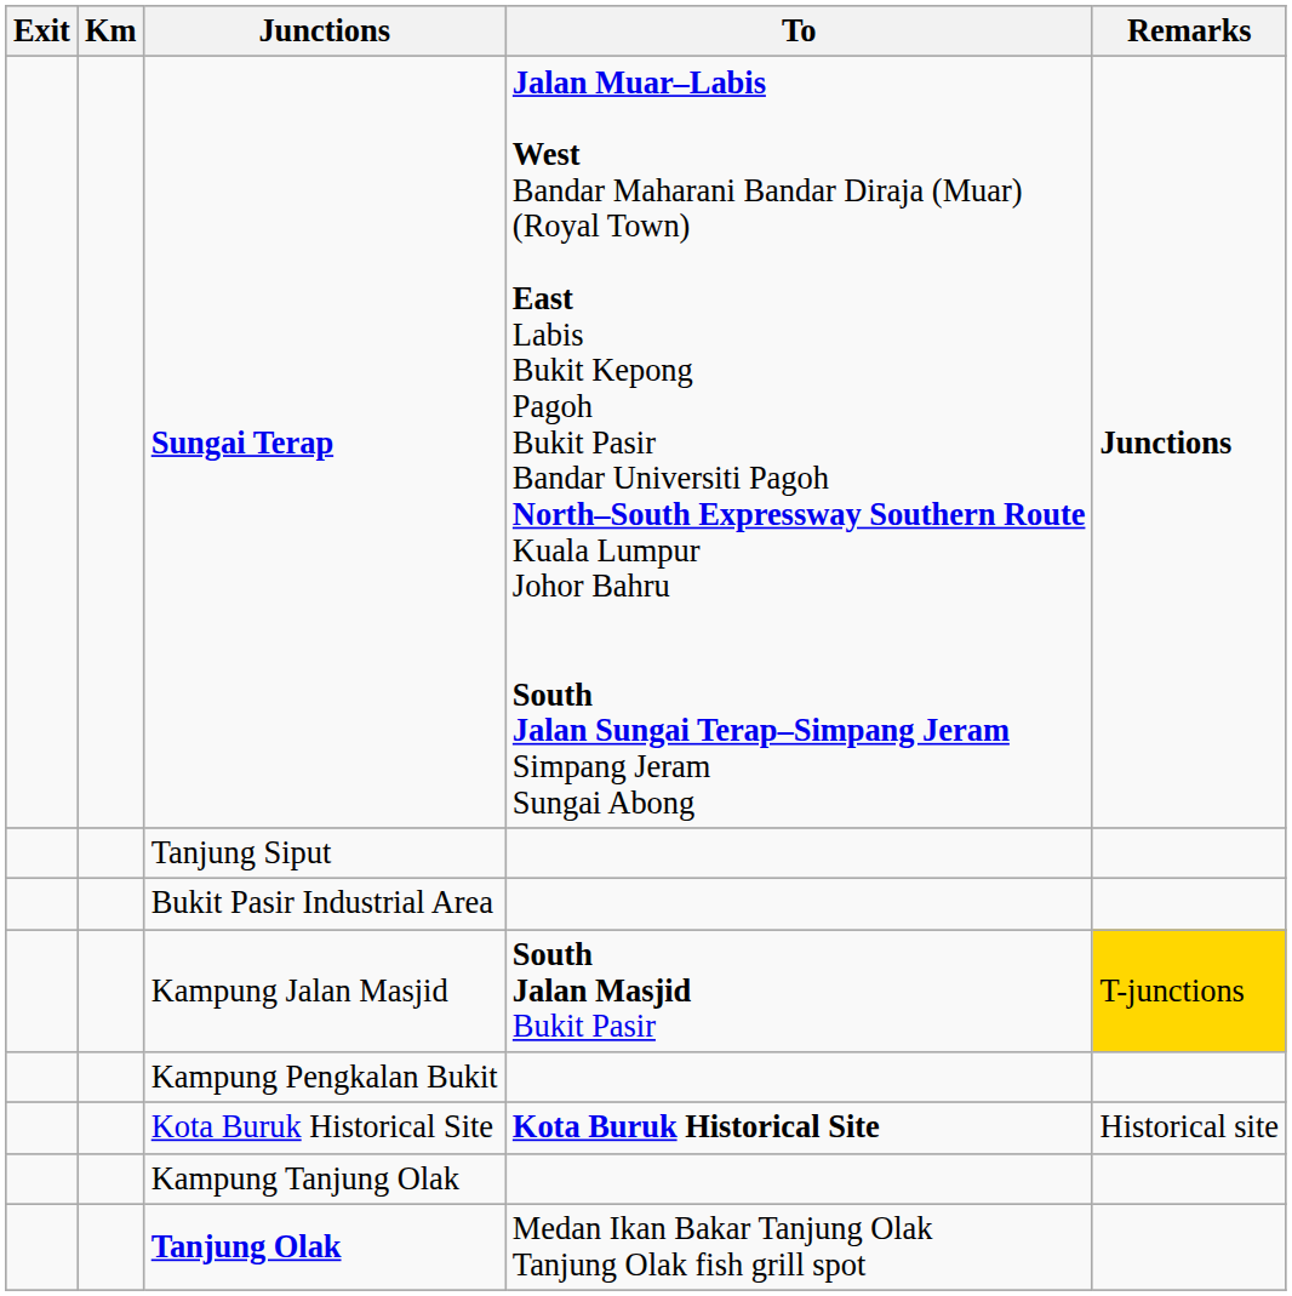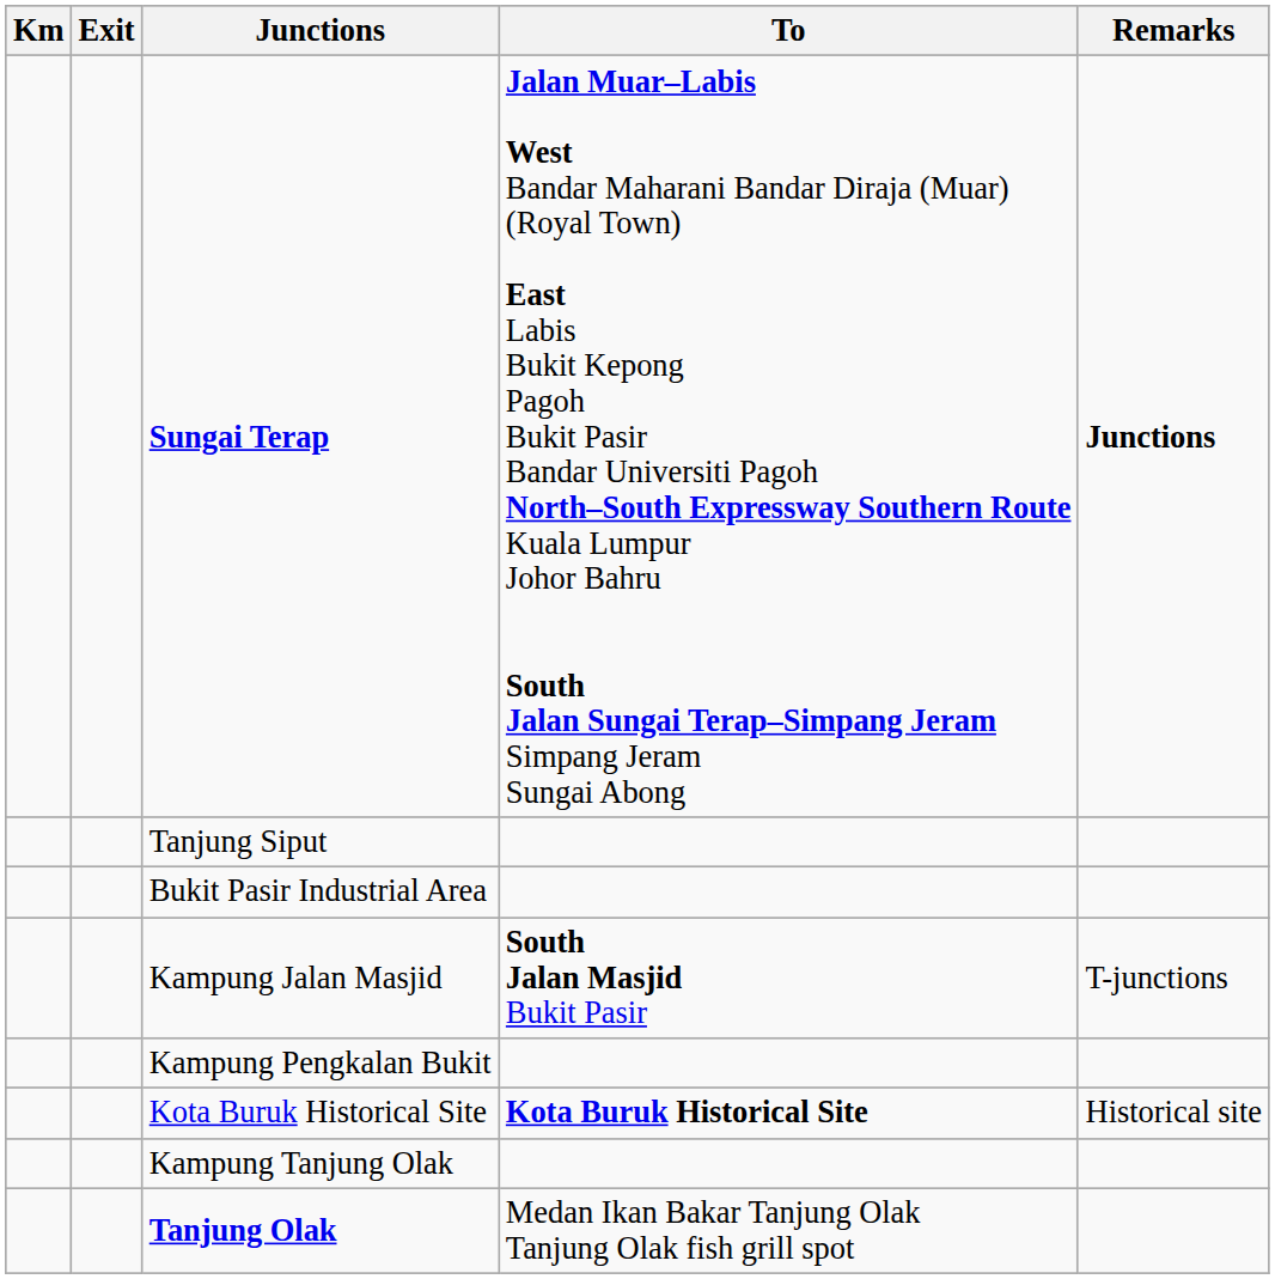columns swapped: Km <-> Exit
Kampung Jalan Masjid | Remarks: gold background -> no background
